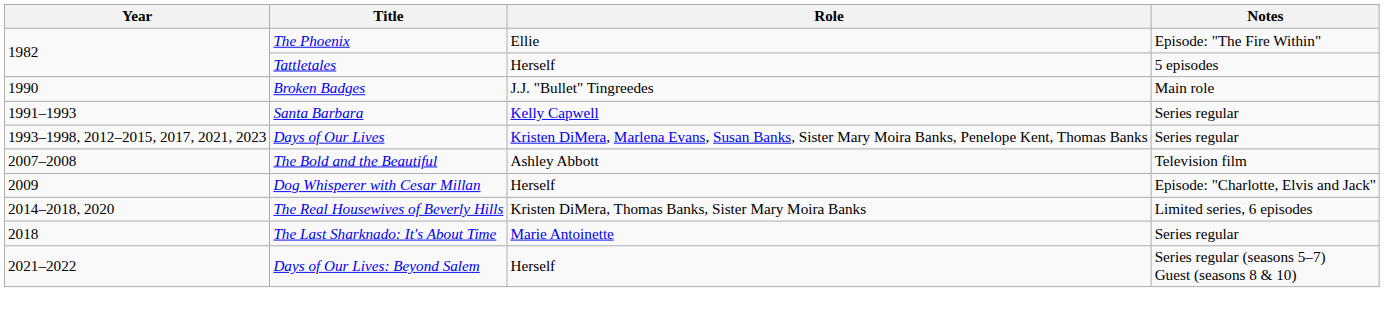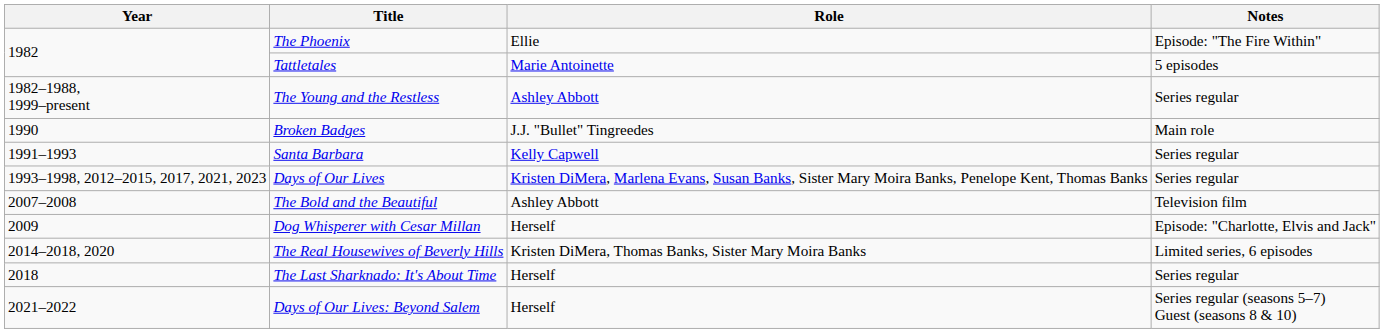Tattletales | Role: Herself -> Marie Antoinette
+ row: 1982–1988, 1999–present | The Young and the Restless | Ashley Abbott | Series regular
The Last Sharknado: It's About Time | Role: Marie Antoinette -> Herself
